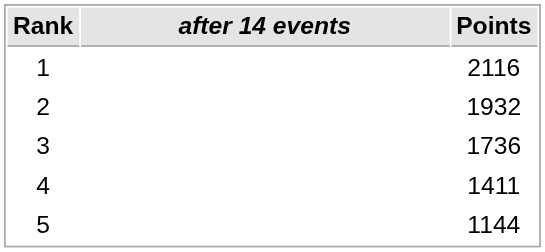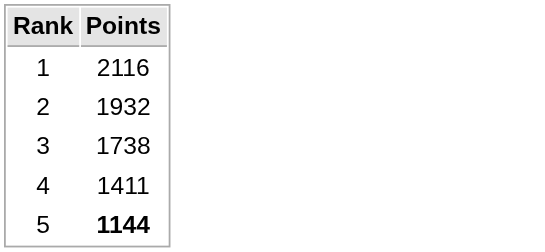- column: after 14 events
3 | Points: 1736 -> 1738
5 | Points: normal -> bold
